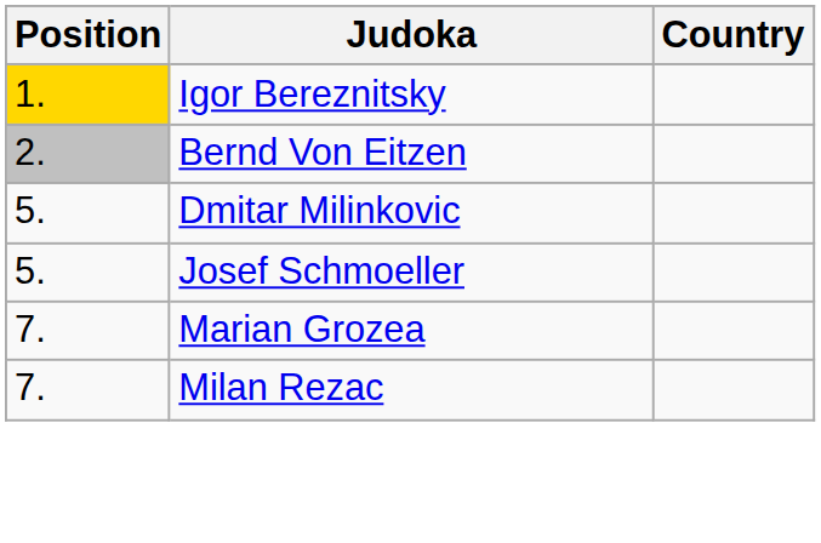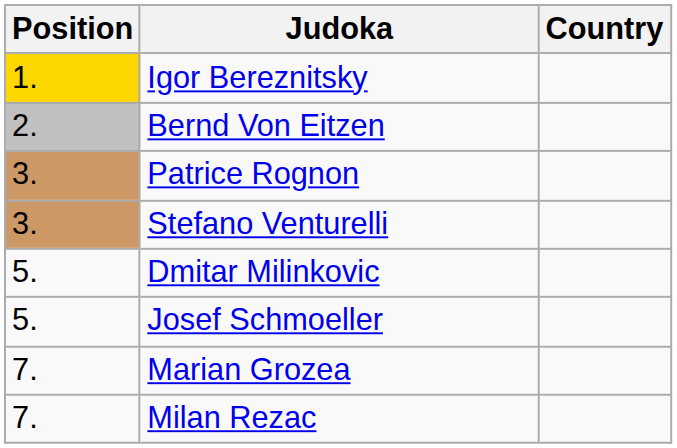+ row: 3. | Patrice Rognon
+ row: 3. | Stefano Venturelli
